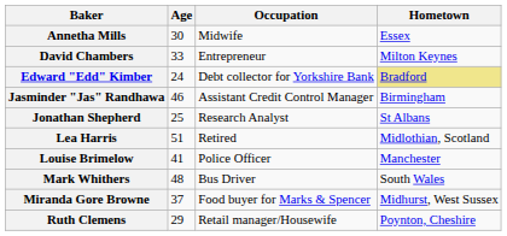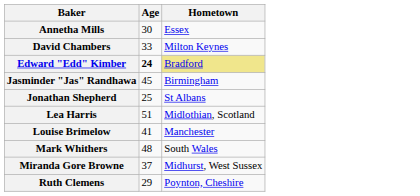- column: Occupation | Midwife | Entrepreneur | Debt collector for Yorkshire Bank | Assistant Credit Control Manager | Research Analyst | Retired | Police Officer | Bus Driver | Food buyer for Marks & Spencer | Retail manager/Housewife
Edward "Edd" Kimber | Age: normal -> bold
Jasminder "Jas" Randhawa | Age: 46 -> 45
